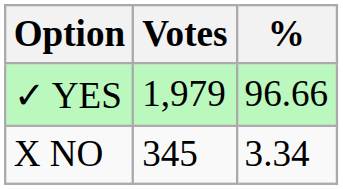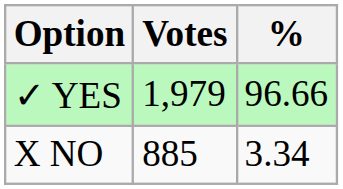X NO | Votes: 345 -> 885
